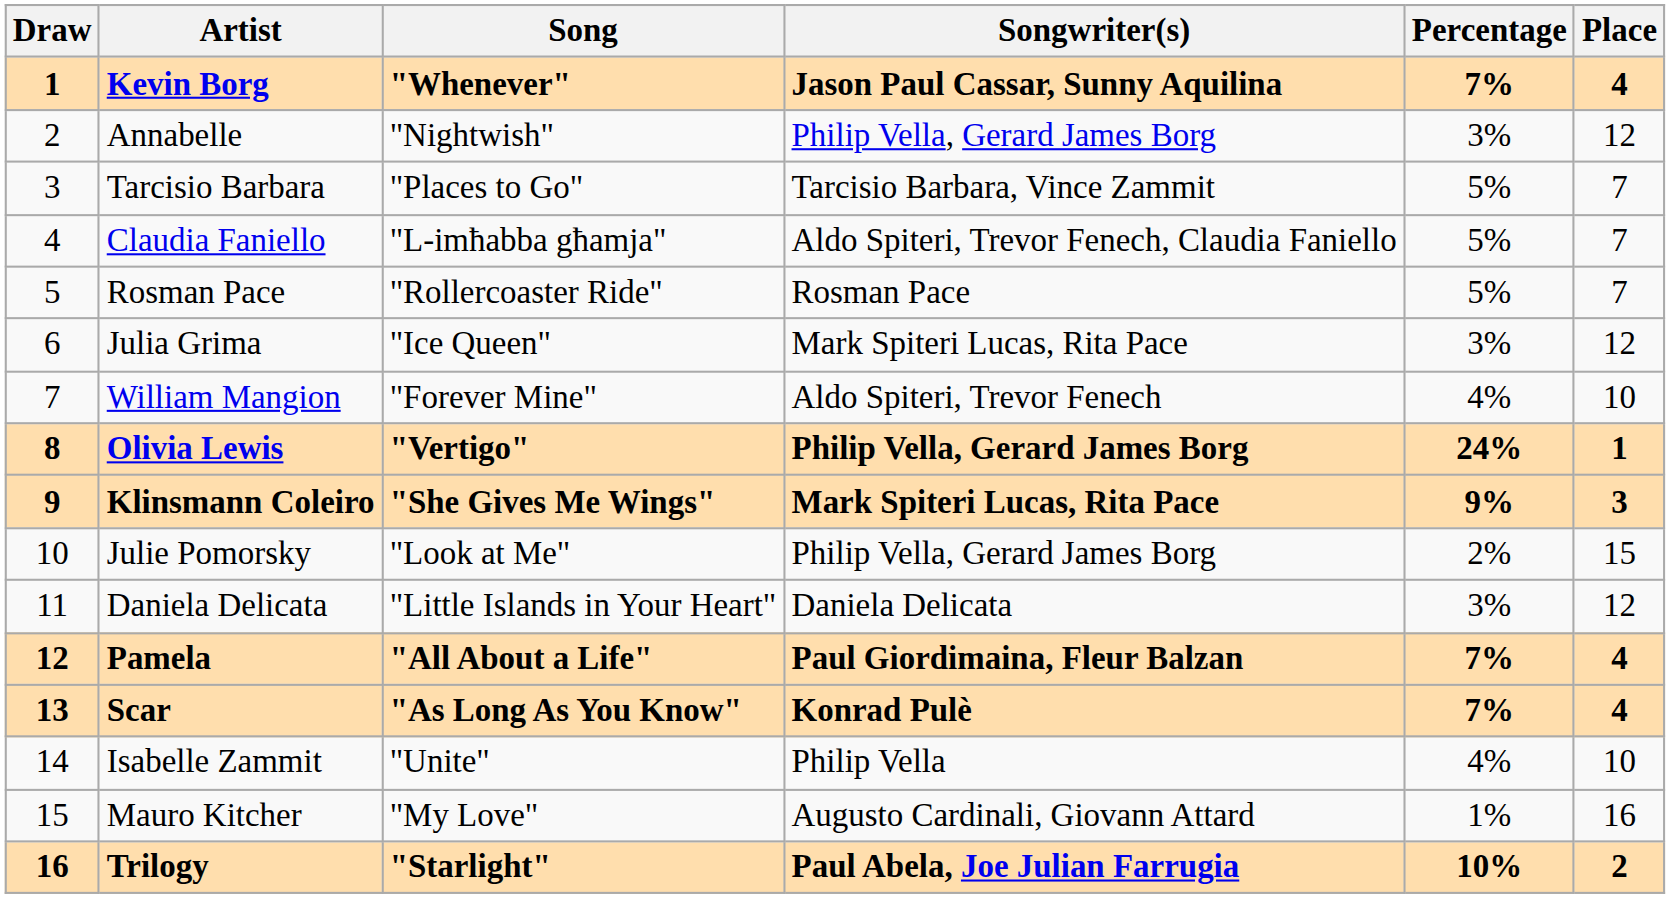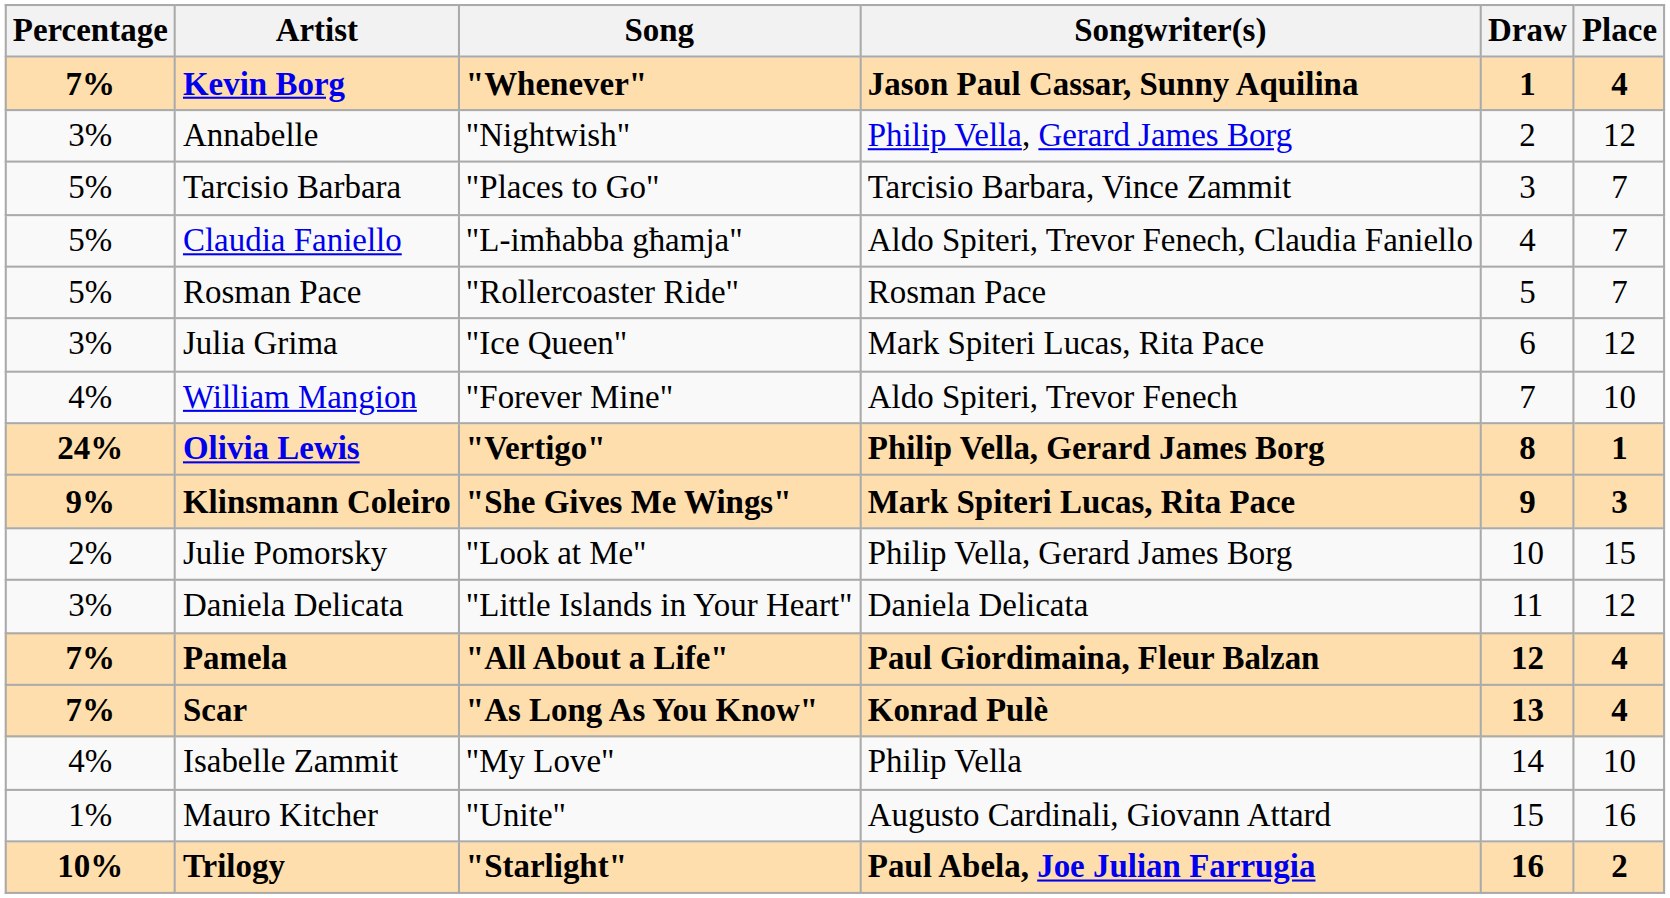columns swapped: Draw <-> Percentage
Isabelle Zammit | Song: "Unite" -> "My Love"
Mauro Kitcher | Song: "My Love" -> "Unite"
